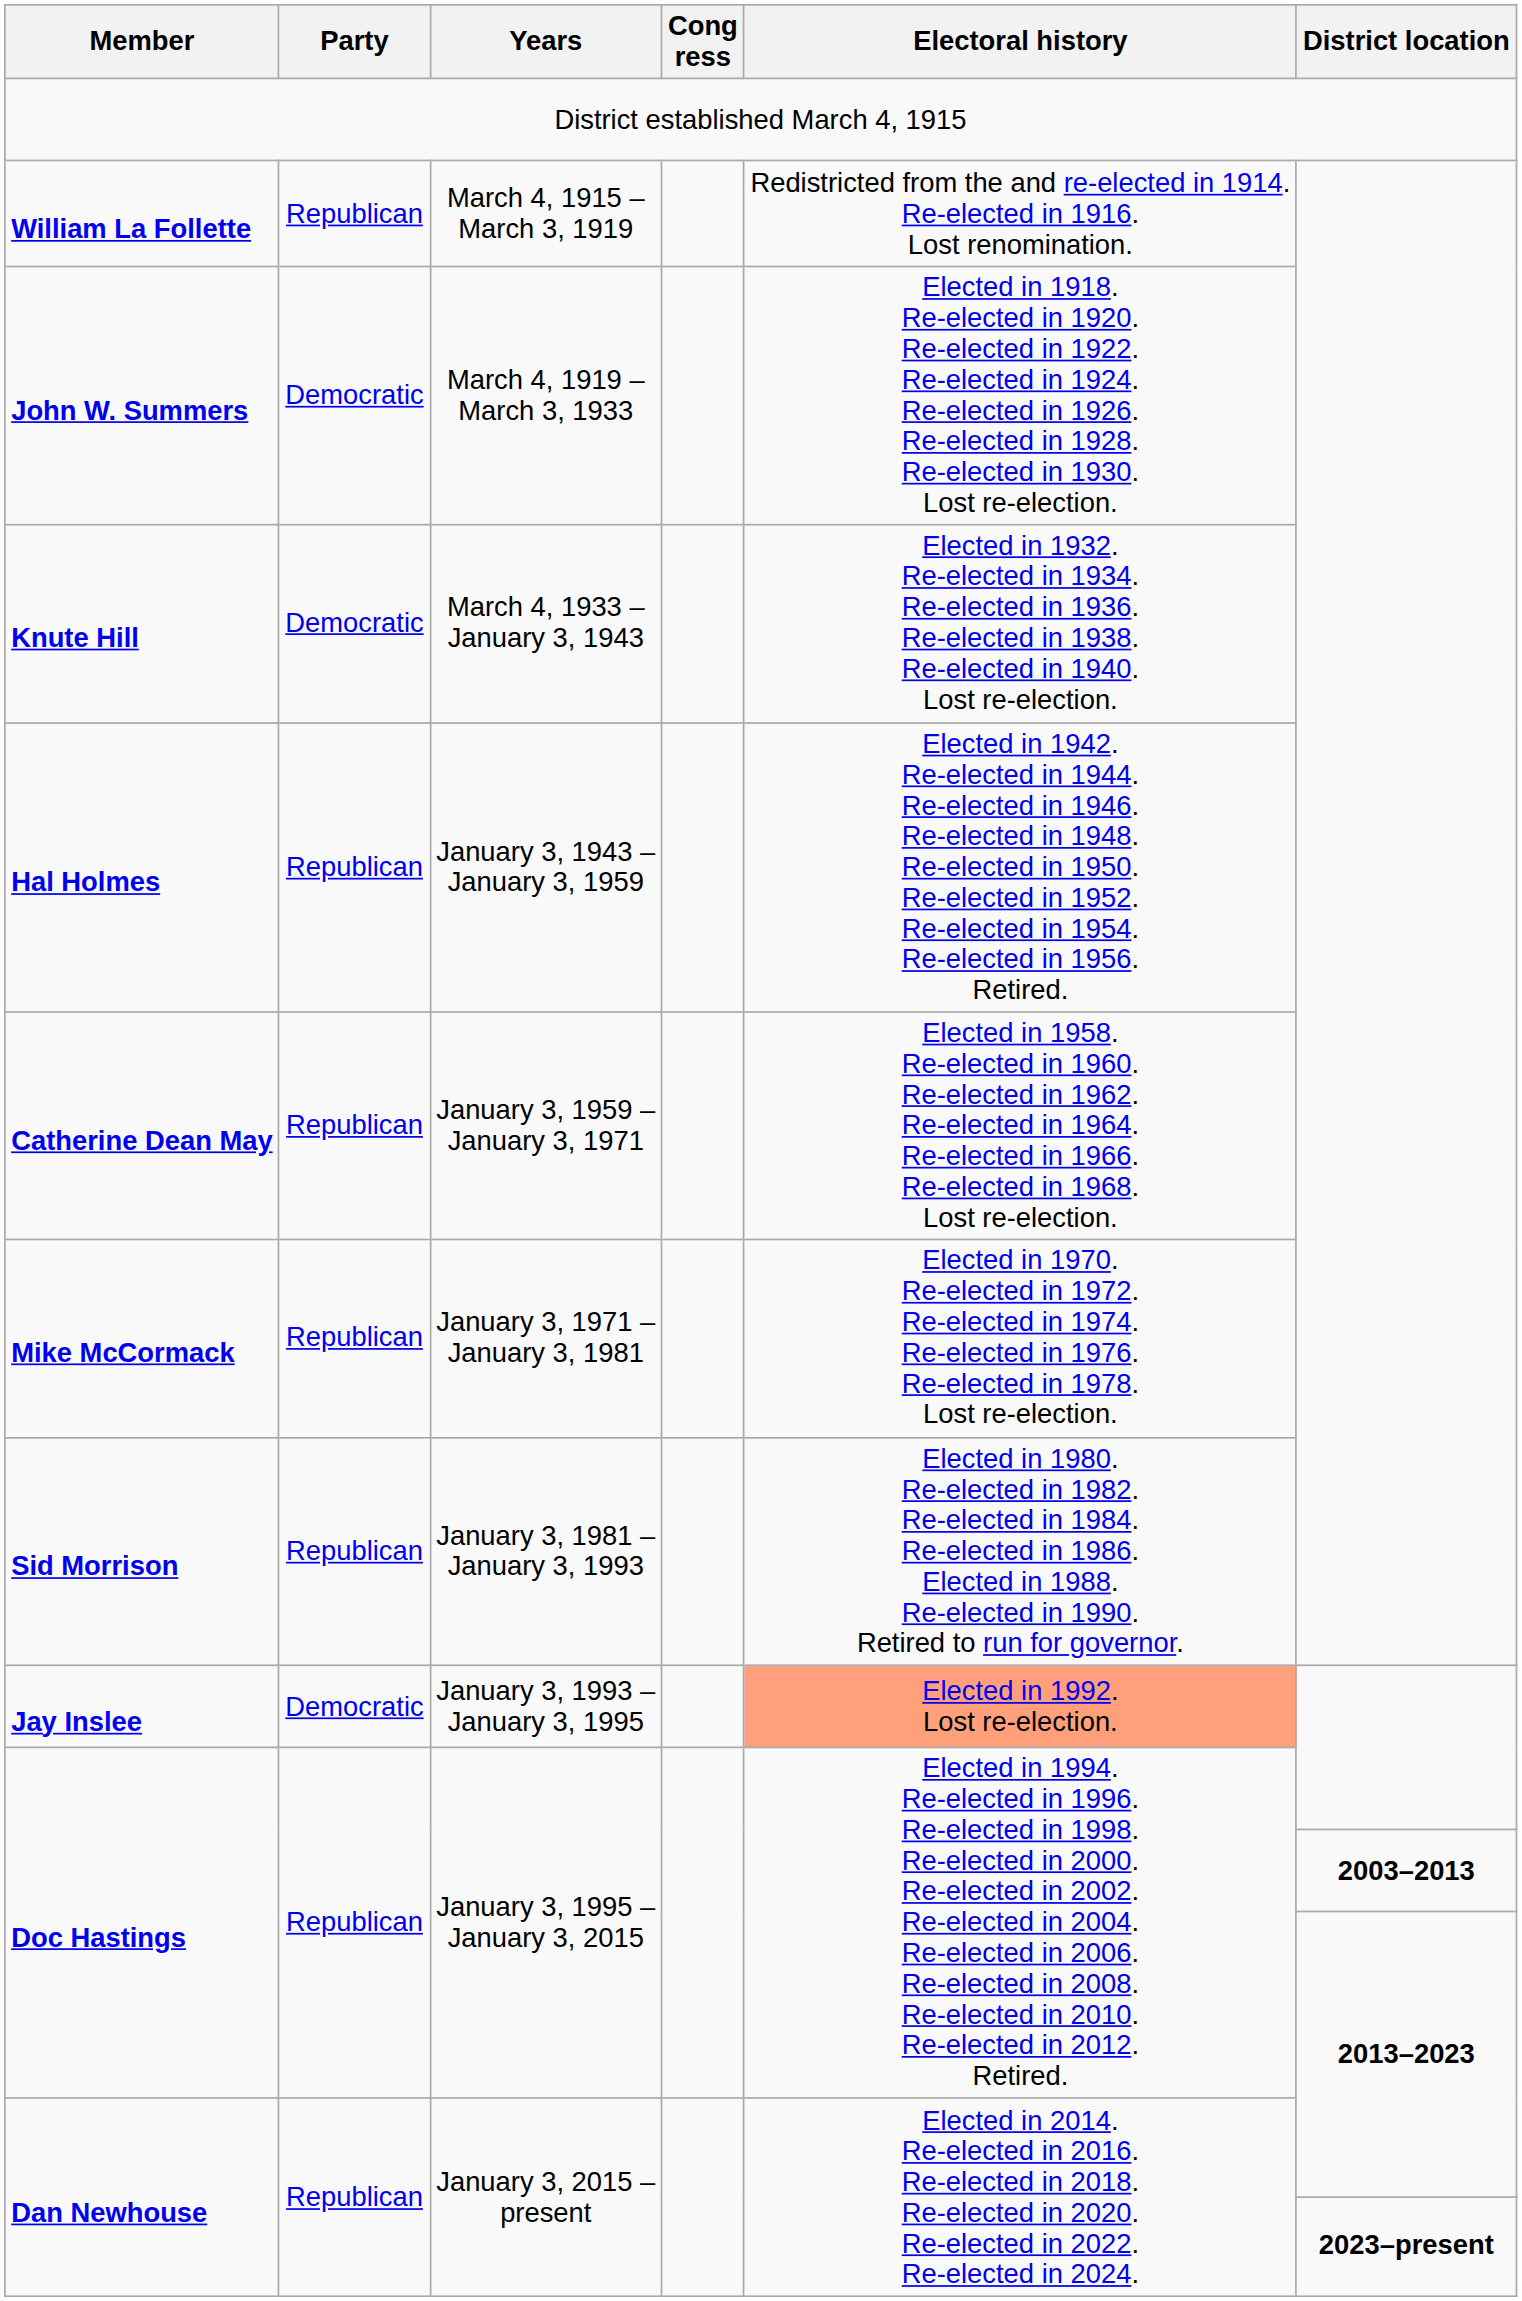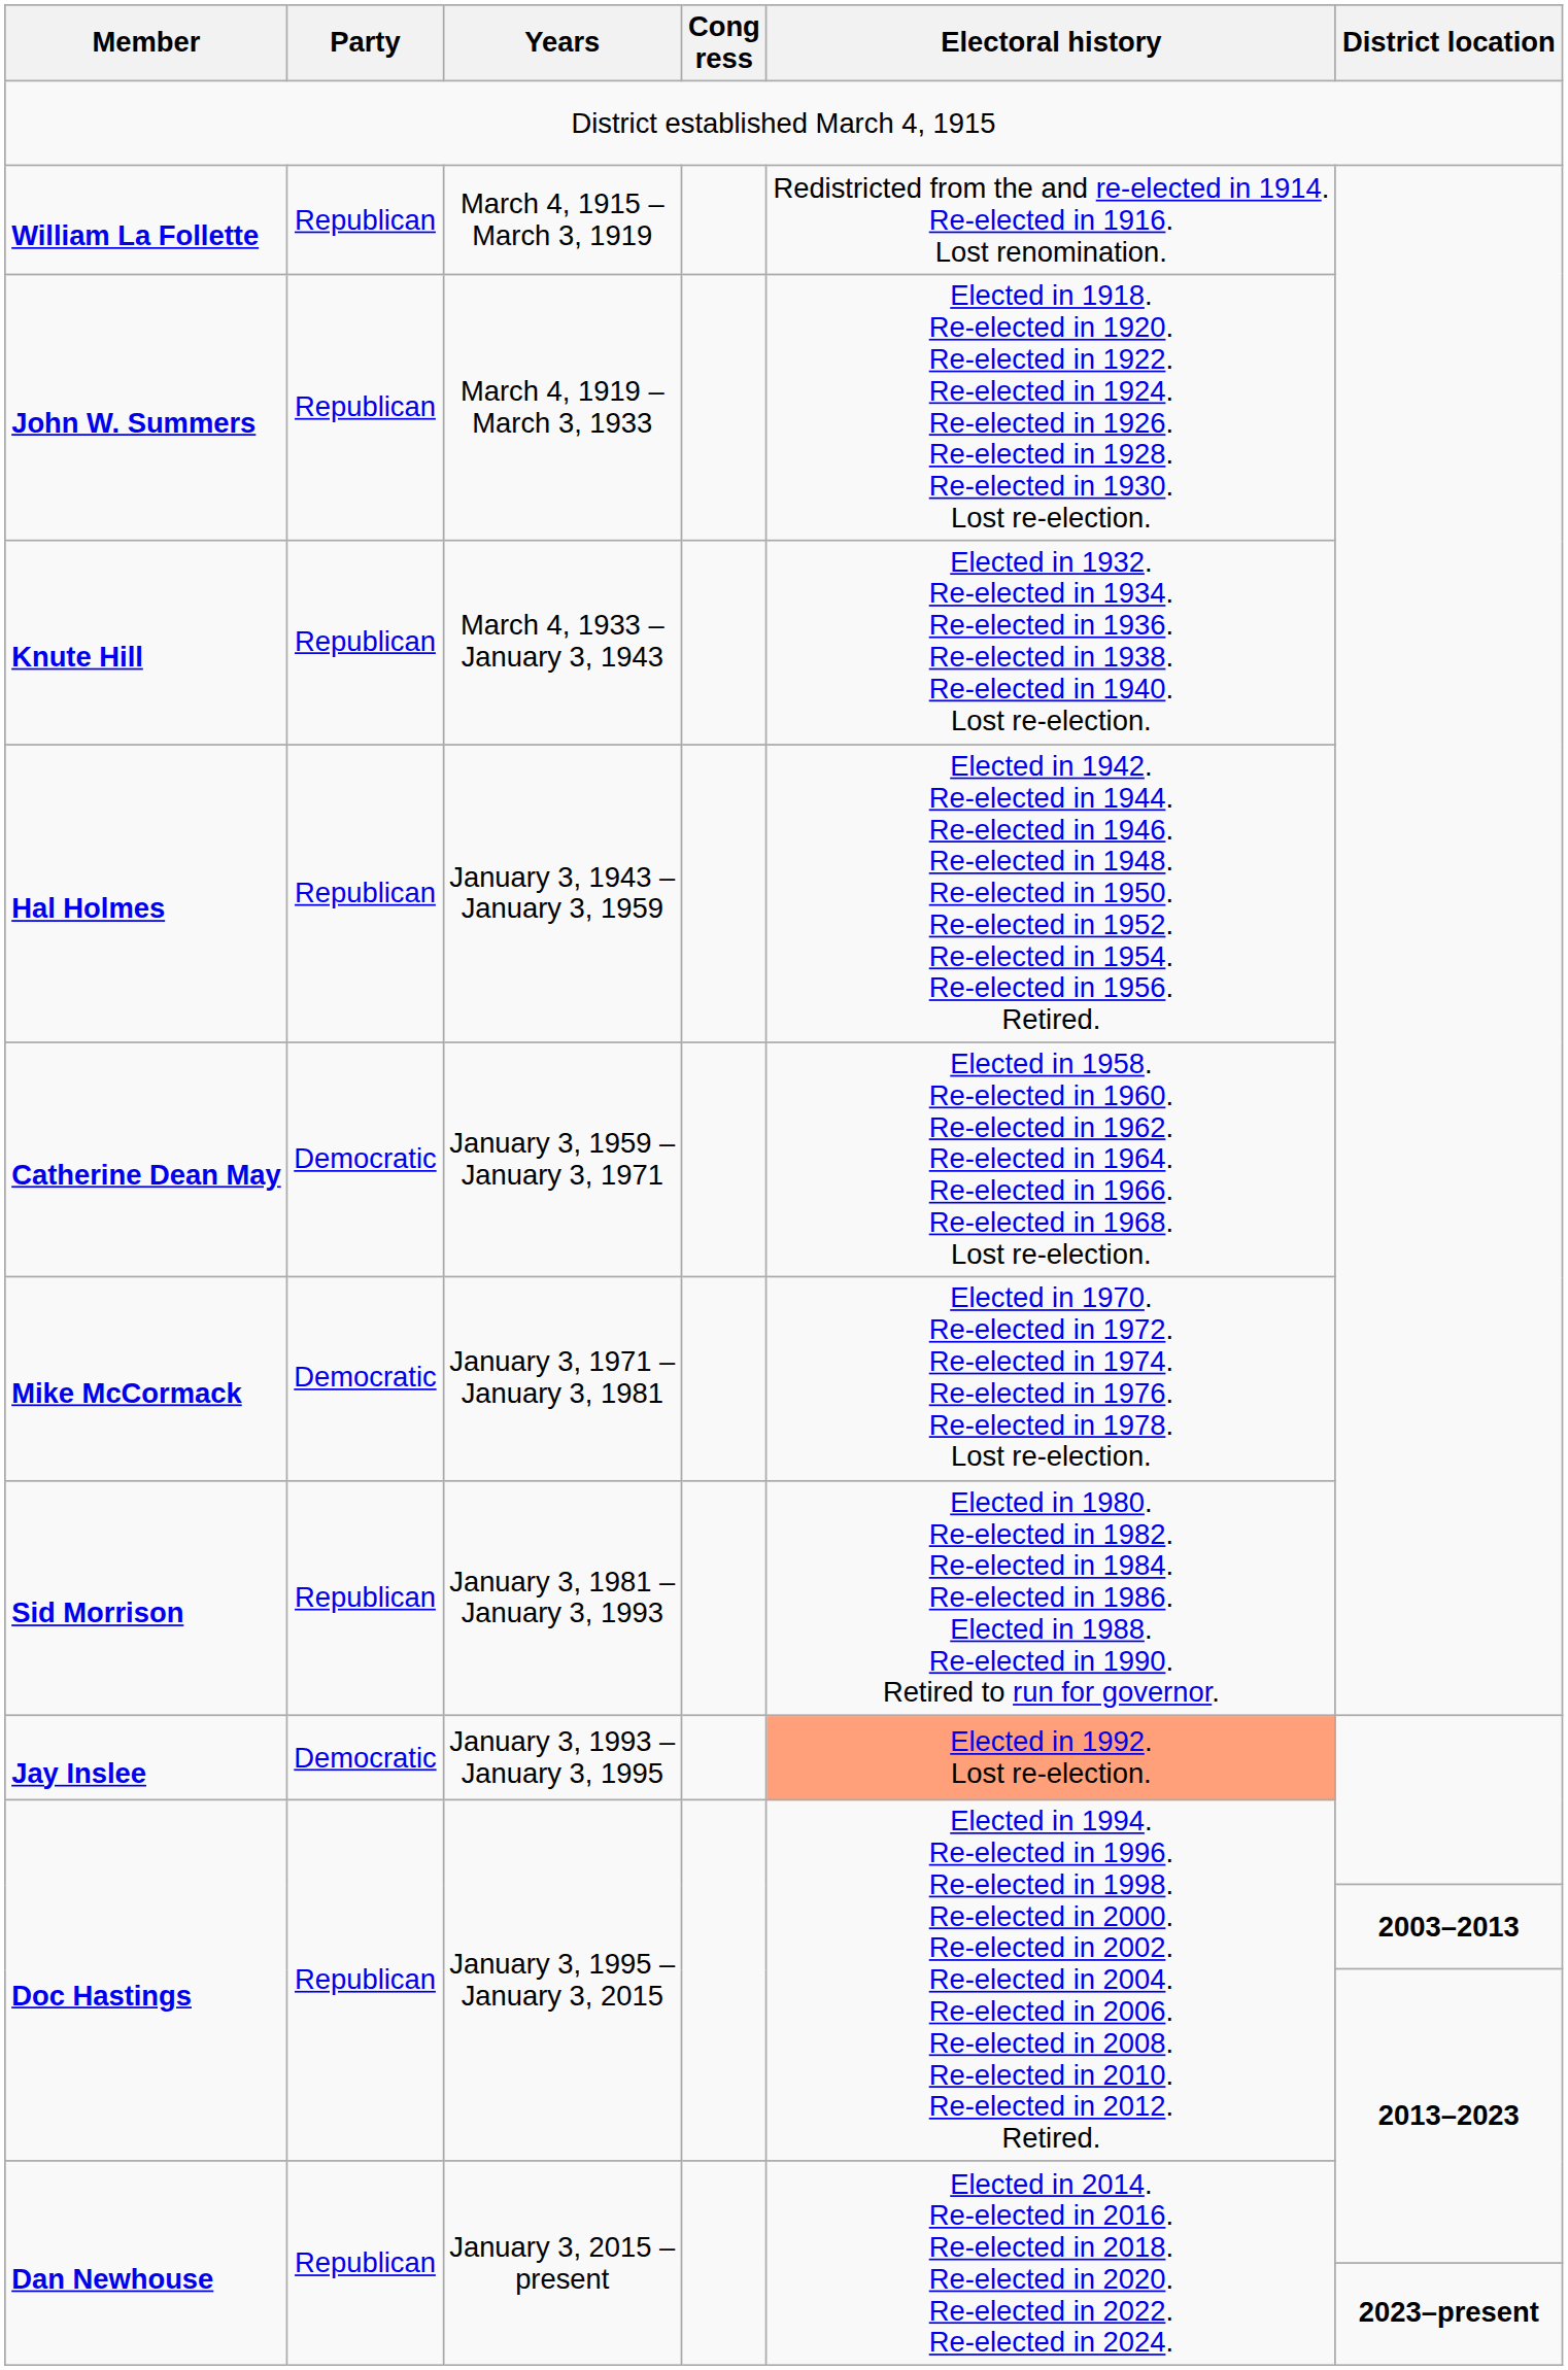John W. Summers | Party: Democratic -> Republican
Knute Hill | Party: Democratic -> Republican
Catherine Dean May | Party: Republican -> Democratic
Mike McCormack | Party: Republican -> Democratic
